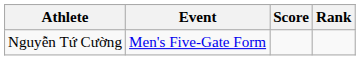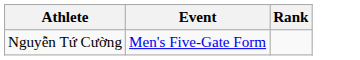- column: Score
